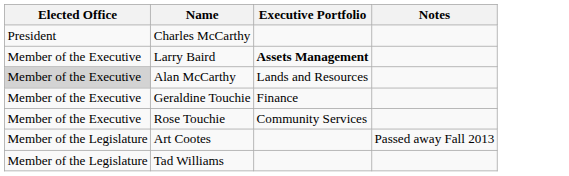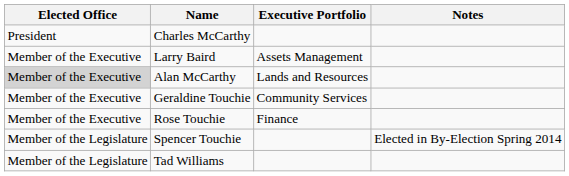Larry Baird | Executive Portfolio: bold -> normal
Geraldine Touchie | Executive Portfolio: Finance -> Community Services
Rose Touchie | Executive Portfolio: Community Services -> Finance
- row: Member of the Legislature | Art Cootes | Passed away Fall 2013
+ row: Member of the Legislature | Spencer Touchie | Elected in By-Election Spring 2014
